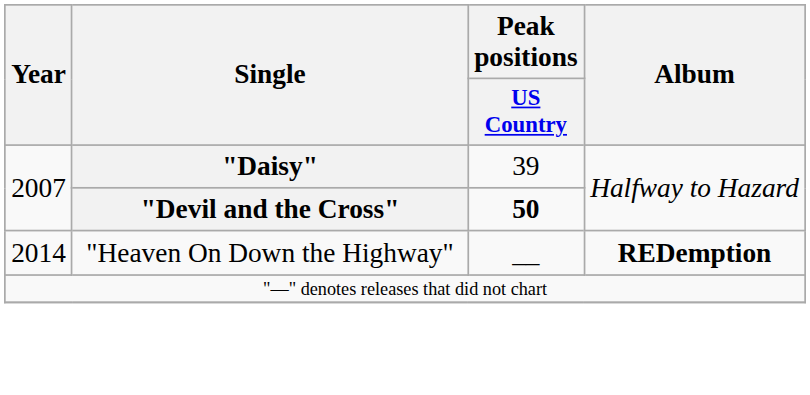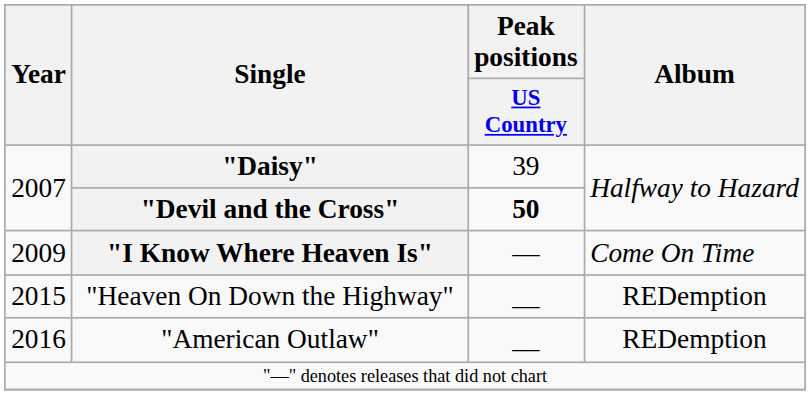+ row: 2009 | "I Know Where Heaven Is" | — | Come On Time
"Heaven On Down the Highway" | Year: 2014 -> 2015
"Heaven On Down the Highway" | Album: bold -> normal
+ row: 2016 | "American Outlaw" | __ | REDemption
